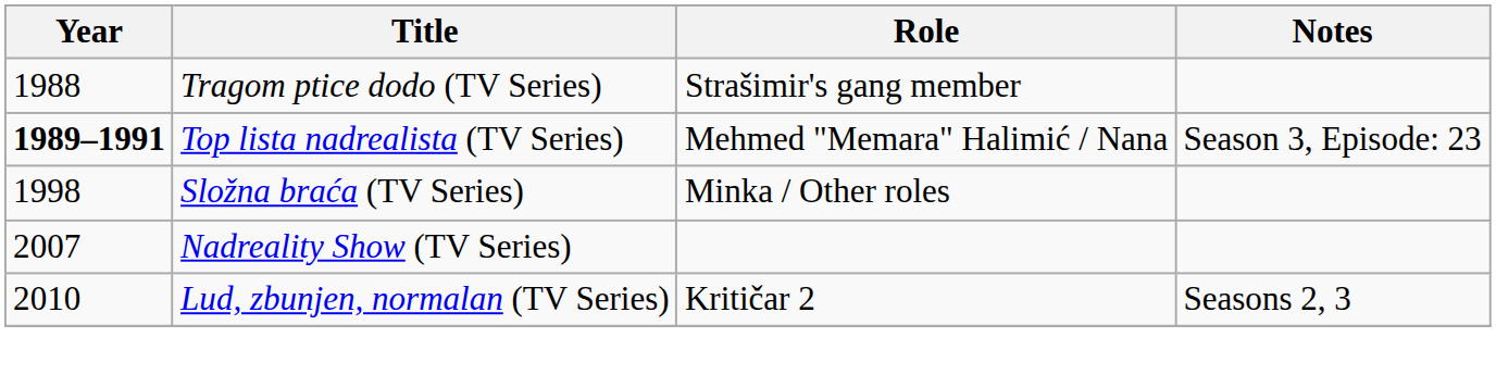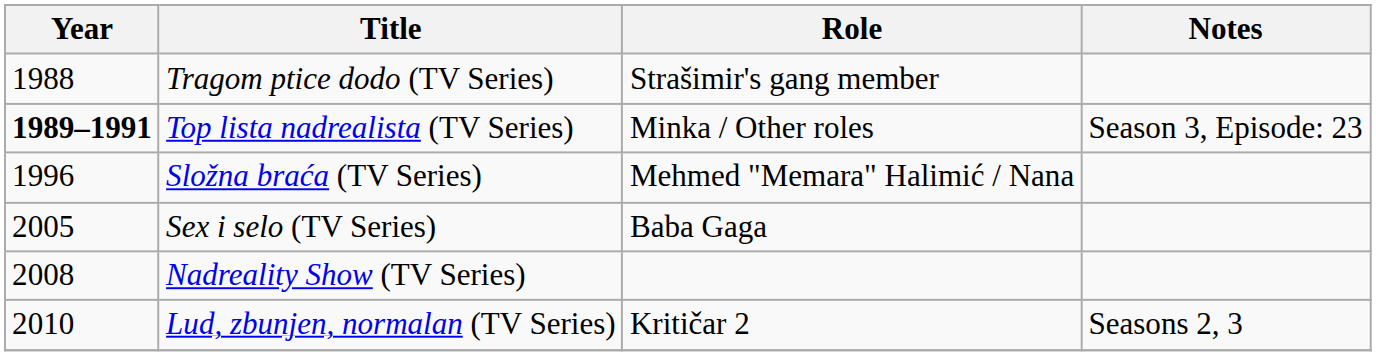Top lista nadrealista (TV Series) | Role: Mehmed "Memara" Halimić / Nana -> Minka / Other roles
Složna braća (TV Series) | Year: 1998 -> 1996
Složna braća (TV Series) | Role: Minka / Other roles -> Mehmed "Memara" Halimić / Nana
+ row: 2005 | Sex i selo (TV Series) | Baba Gaga
Nadreality Show (TV Series) | Year: 2007 -> 2008
